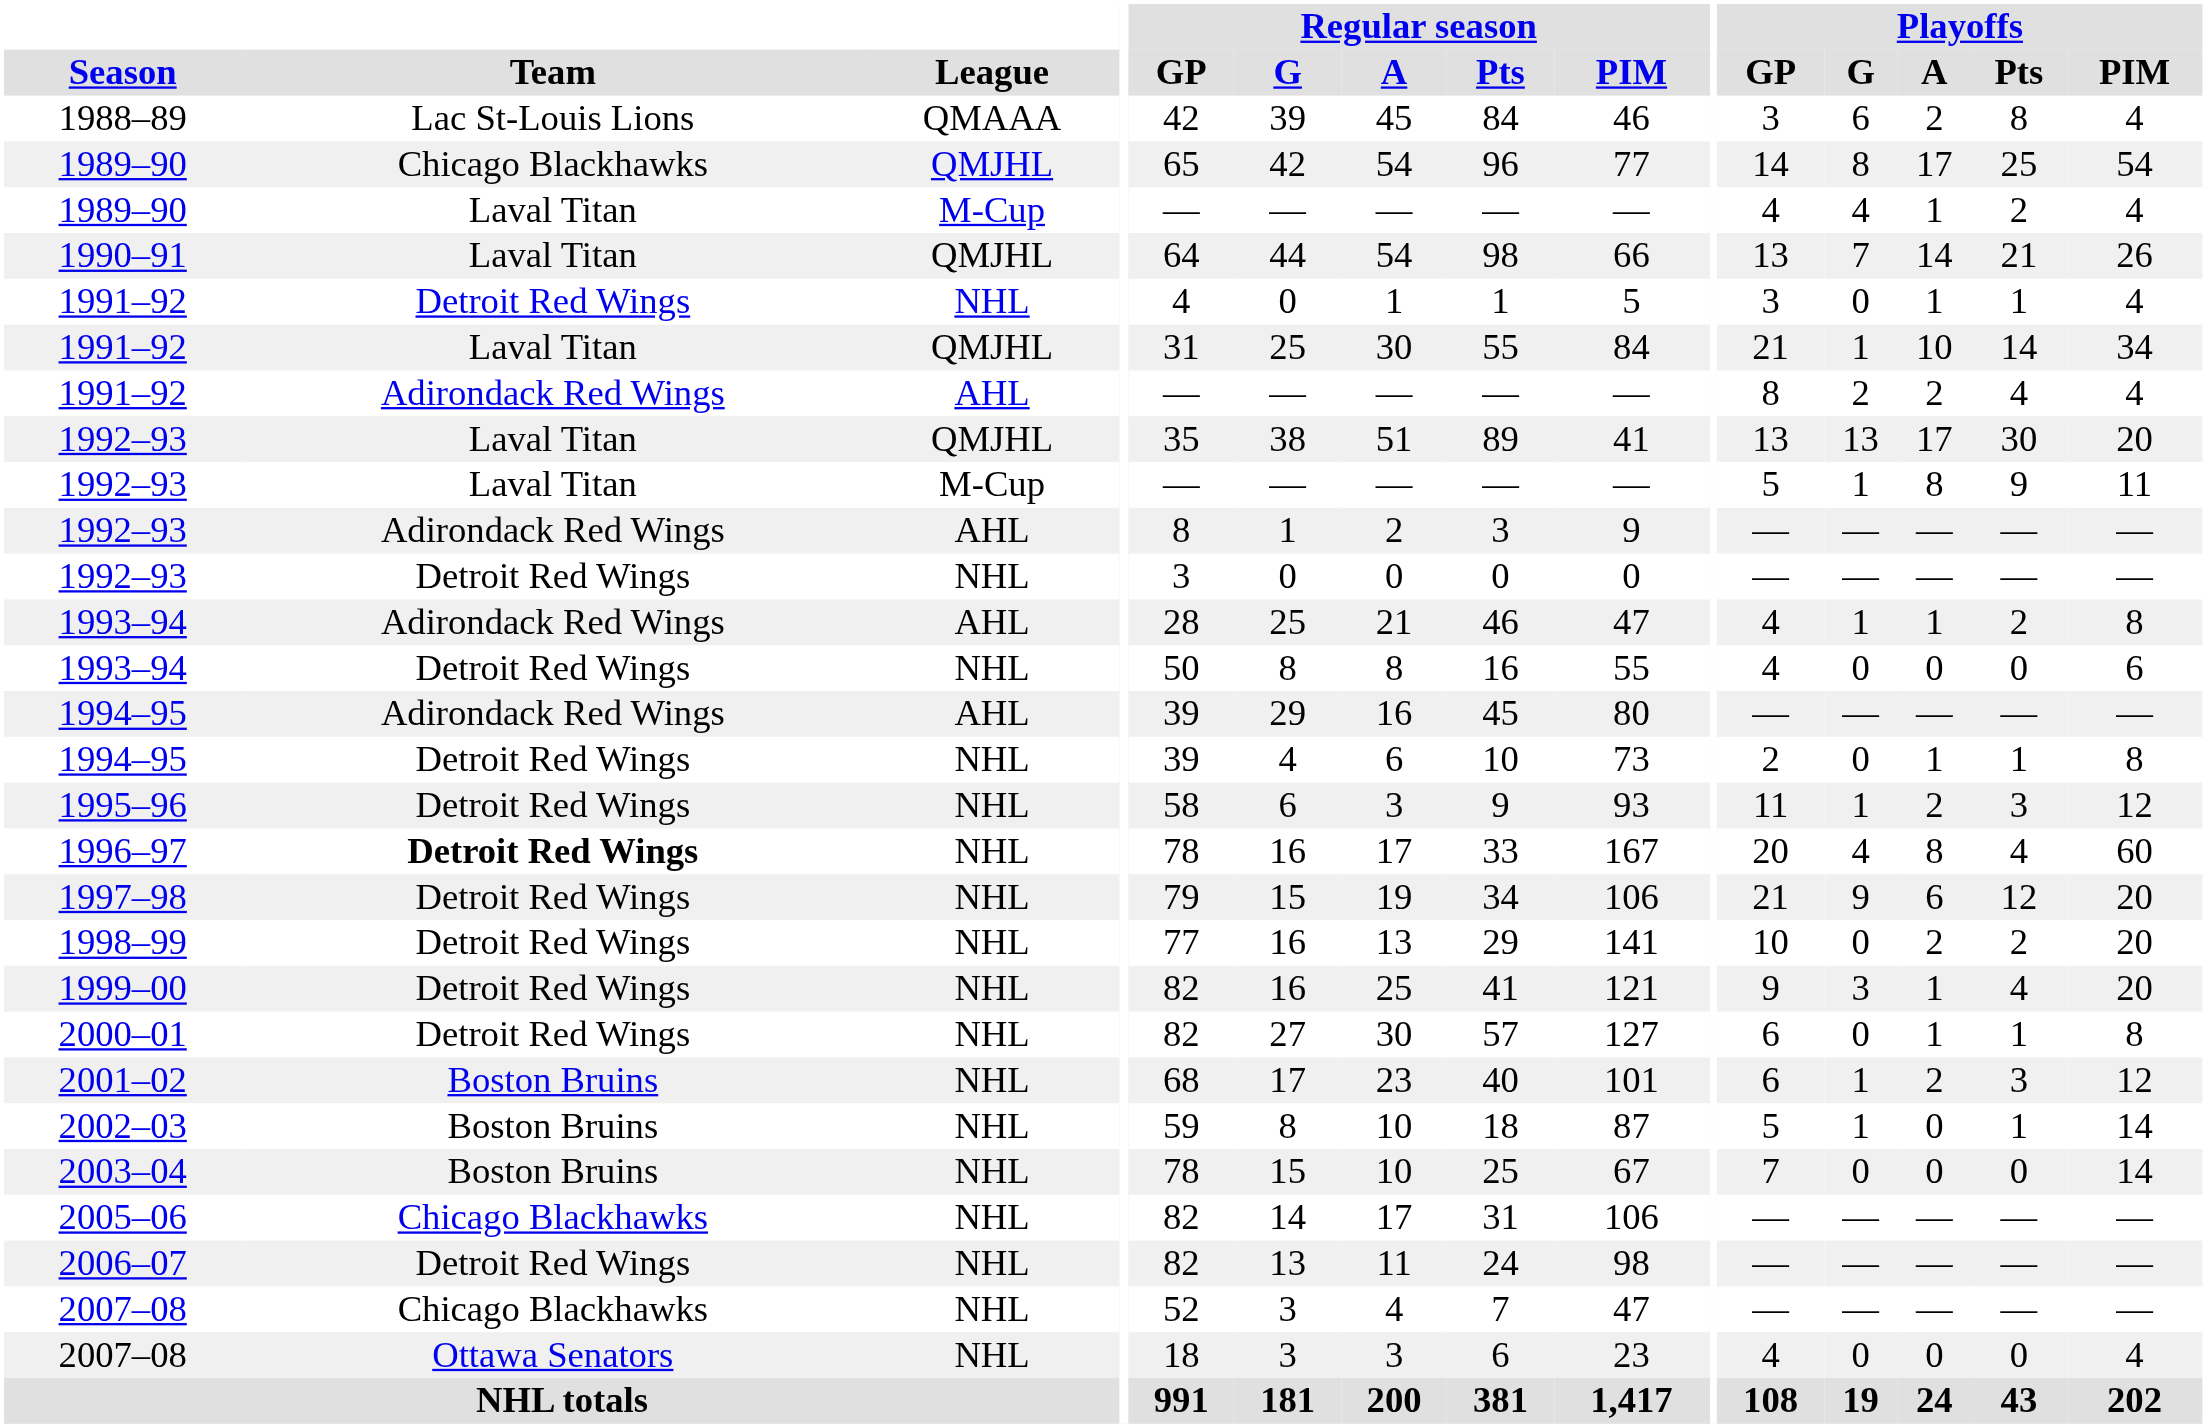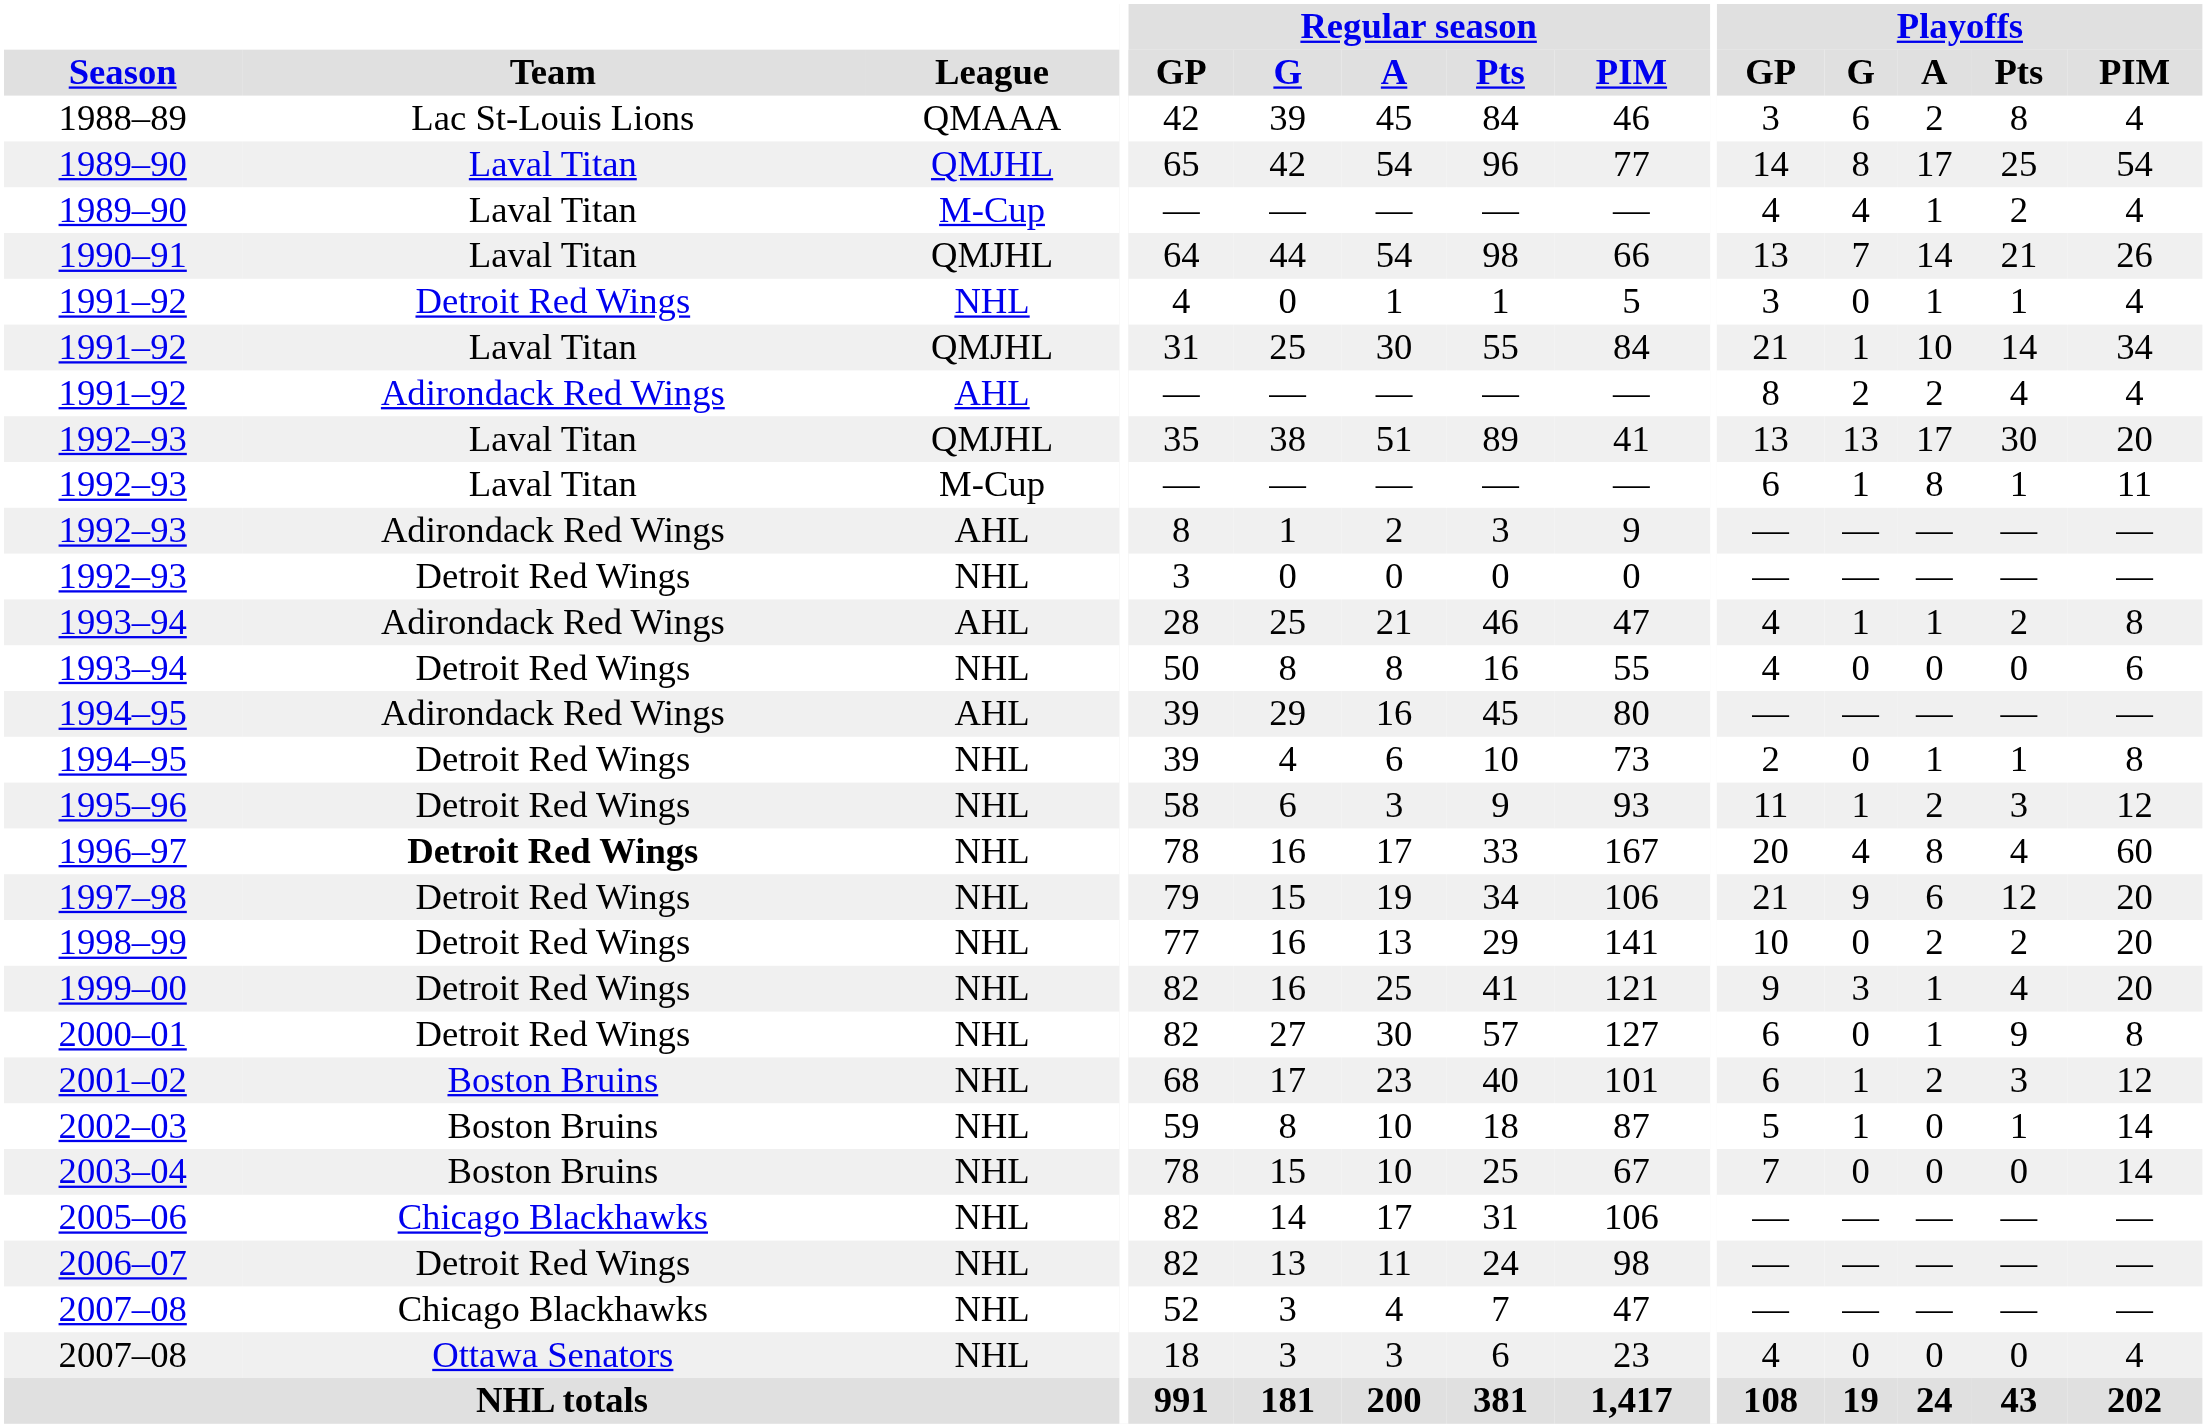1989–90 / QMJHL | Team: Chicago Blackhawks -> Laval Titan
1992–93 / M-Cup | Playoffs / GP: 5 -> 6
1992–93 / M-Cup | Playoffs / Pts: 9 -> 1
2000–01 | Playoffs / Pts: 1 -> 9
